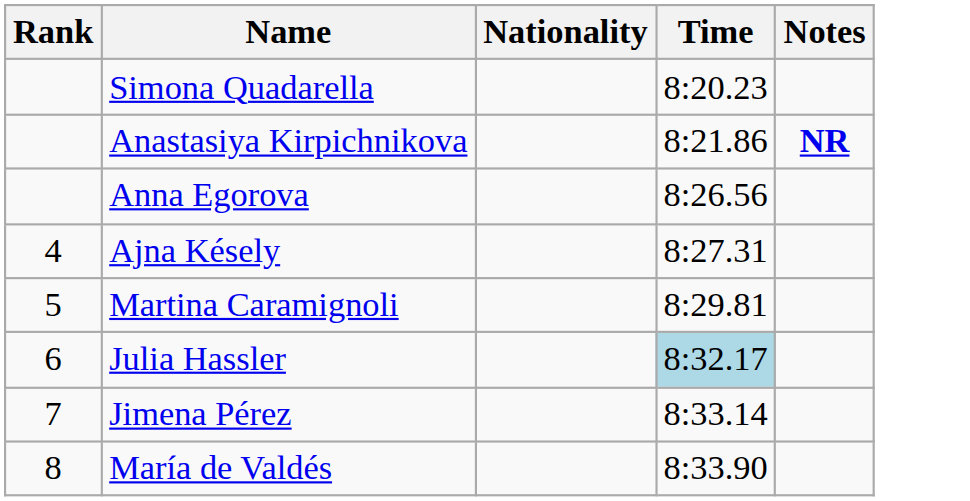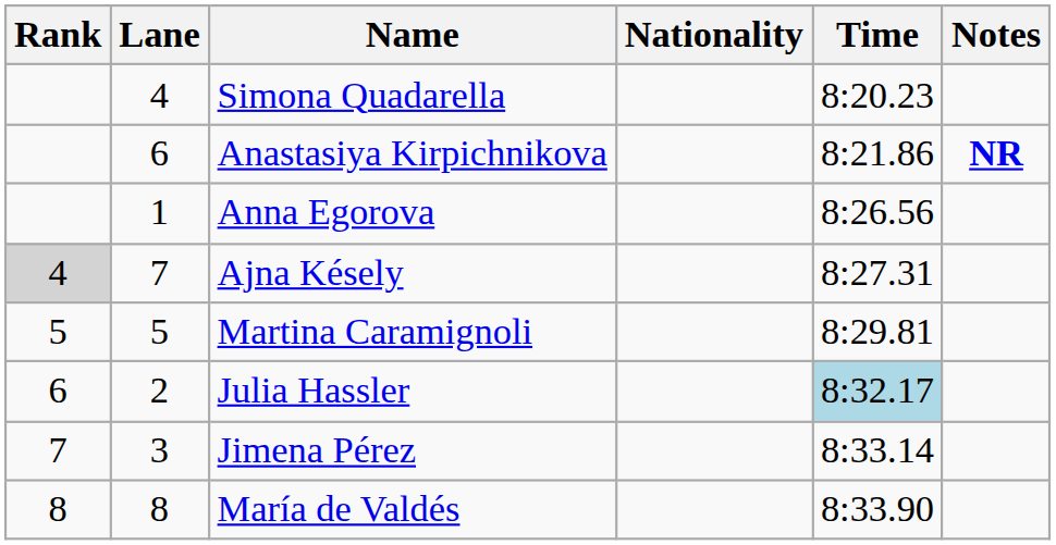+ column: Lane | 4 | 6 | 1 | 7 | 5 | 2 | 3 | 8
Ajna Késely | Rank: no background -> lightgrey background
